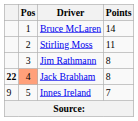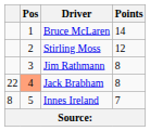Stirling Moss | Points: 11 -> 12
Jack Brabham | column 1: bold -> normal
Innes Ireland | column 1: 9 -> 8
